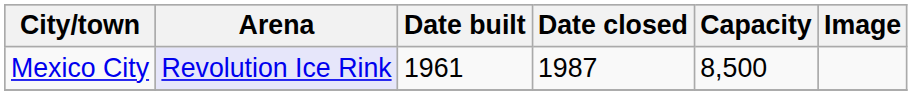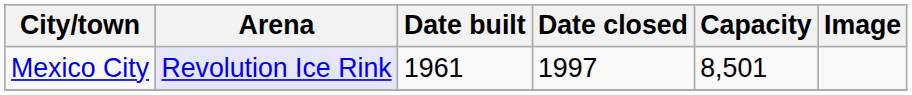Mexico City | Date closed: 1987 -> 1997
Mexico City | Capacity: 8,500 -> 8,501
